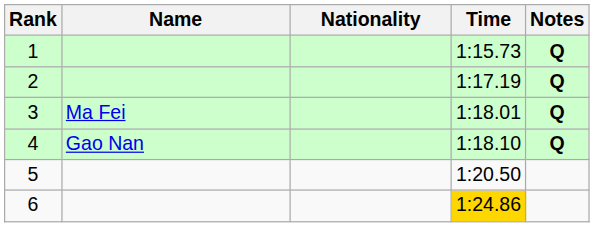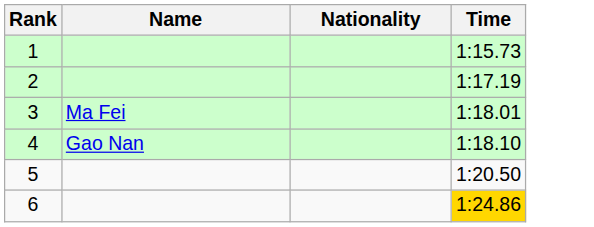- column: Notes | Q | Q | Q | Q
